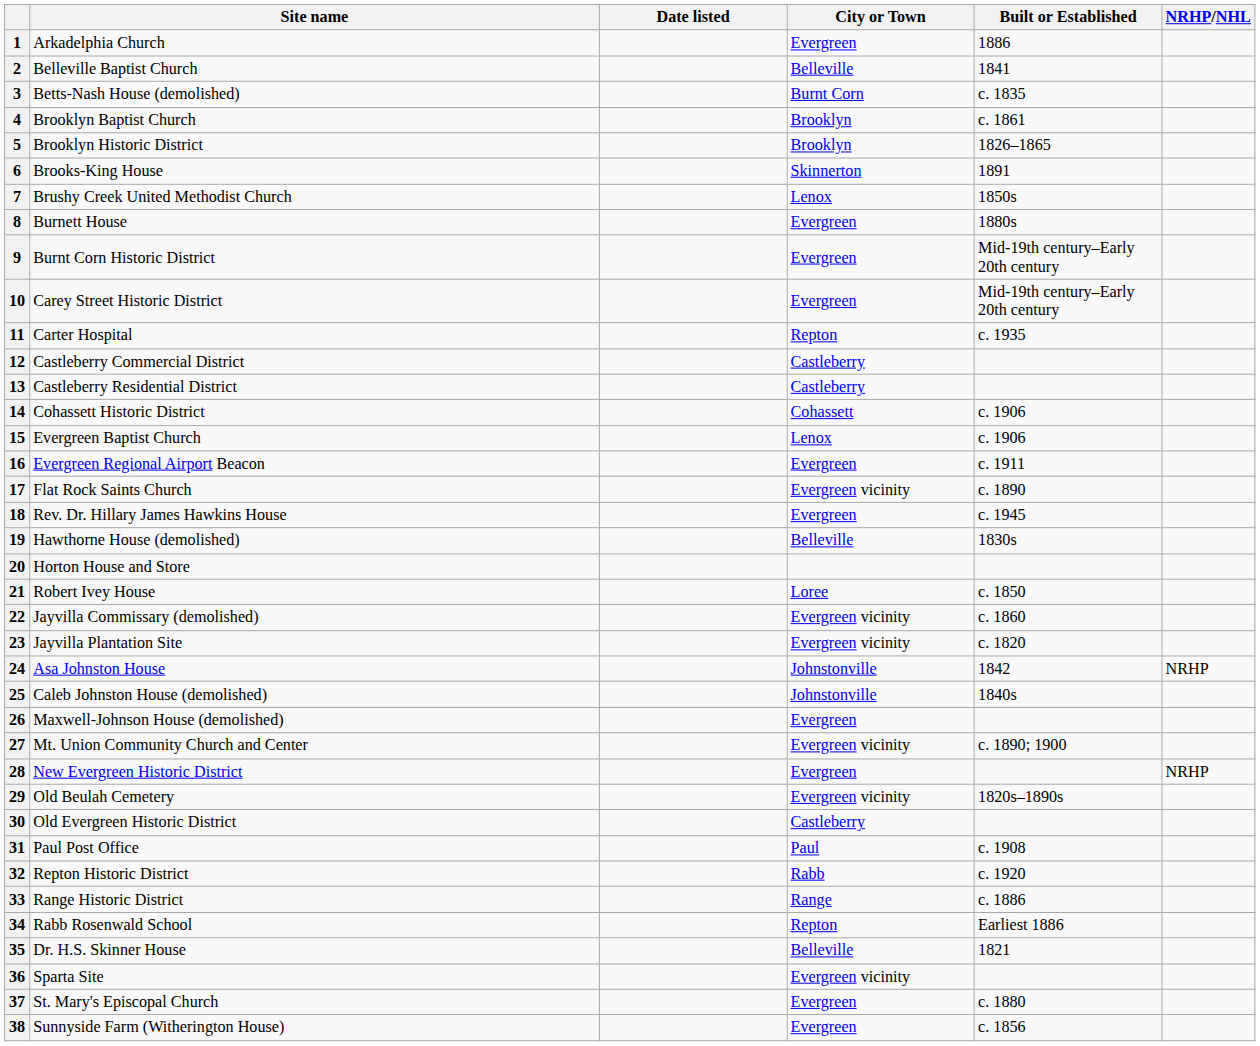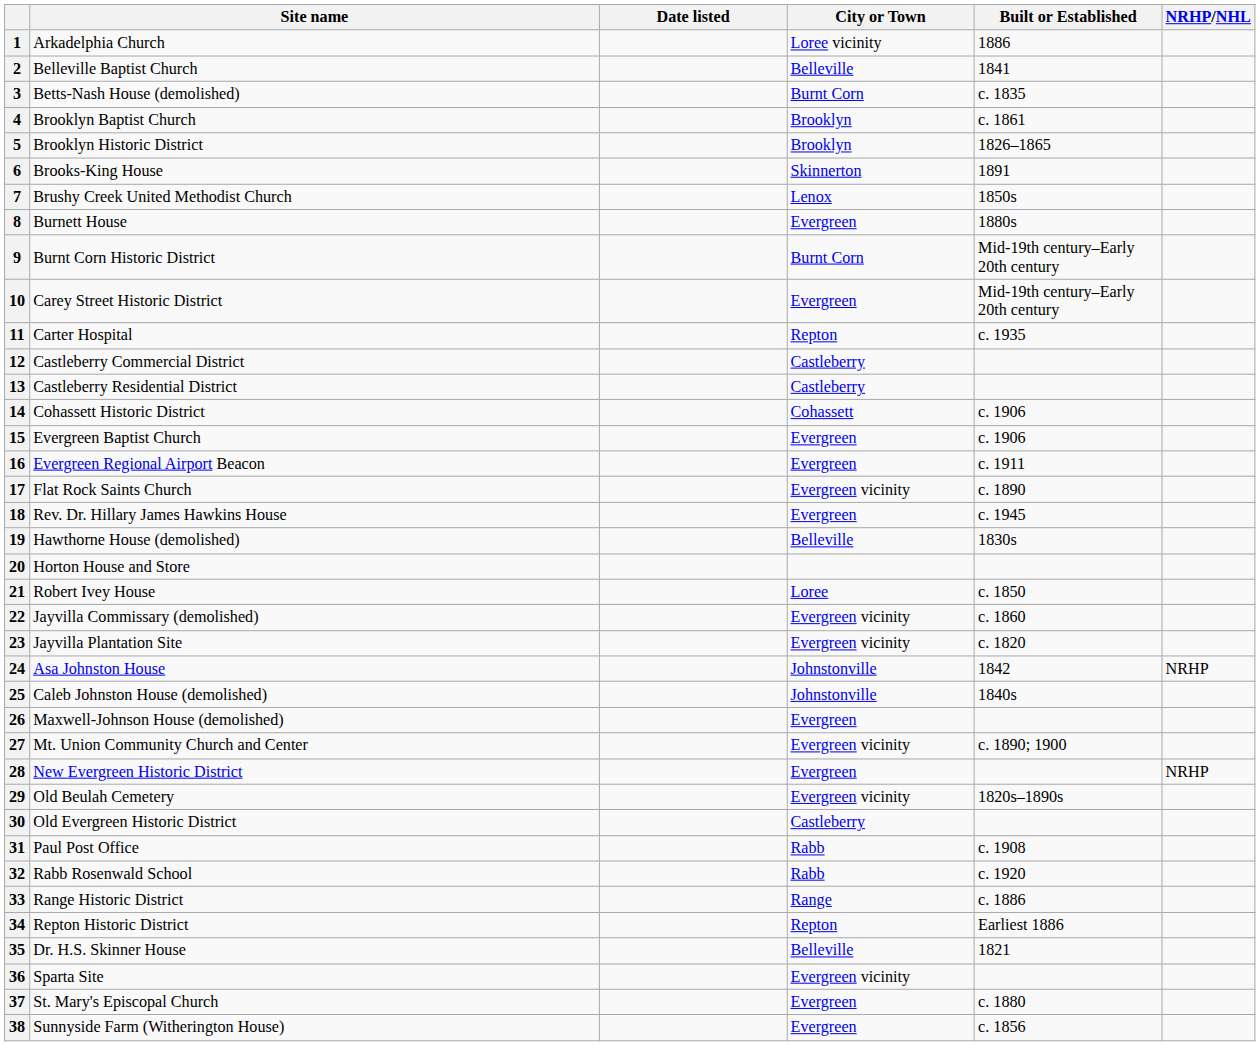1 | City or Town: Evergreen -> Loree vicinity
9 | City or Town: Evergreen -> Burnt Corn
15 | City or Town: Lenox -> Evergreen
31 | City or Town: Paul -> Rabb
32 | Site name: Repton Historic District -> Rabb Rosenwald School
34 | Site name: Rabb Rosenwald School -> Repton Historic District
